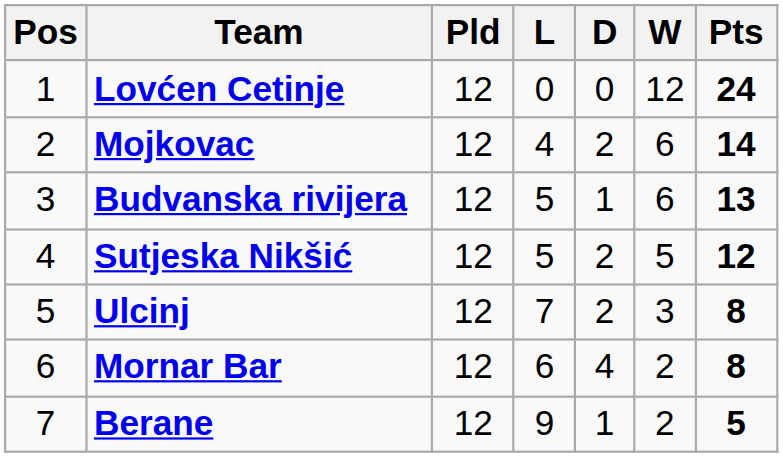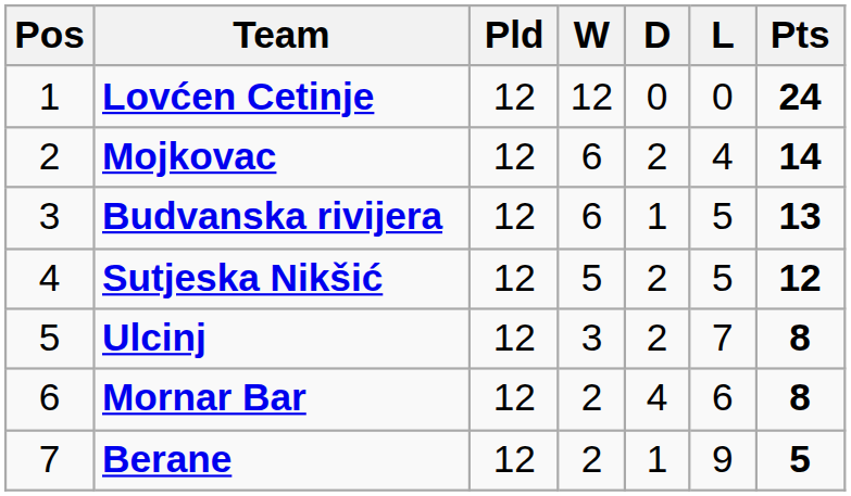columns swapped: W <-> L
